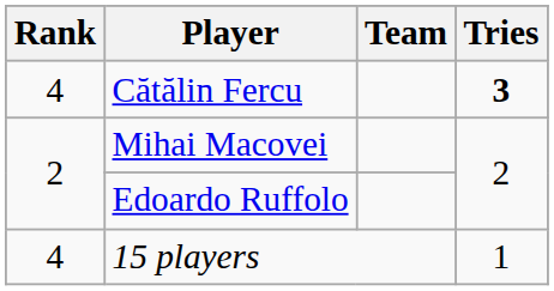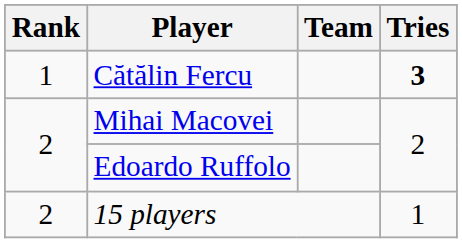Cătălin Fercu | Rank: 4 -> 1
15 players | Rank: 4 -> 2
